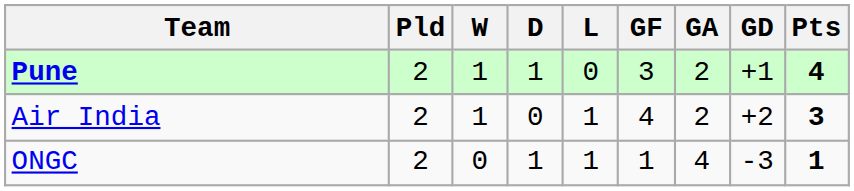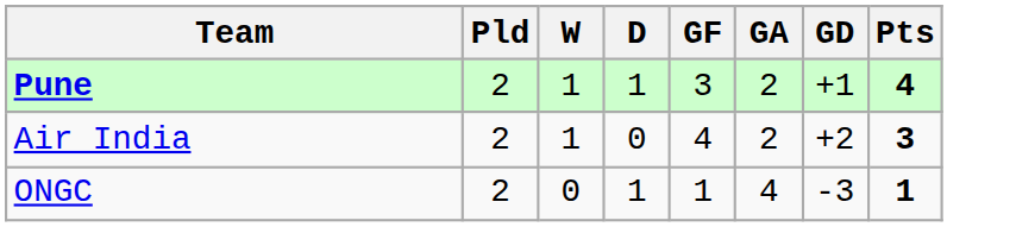- column: L | 0 | 1 | 1
